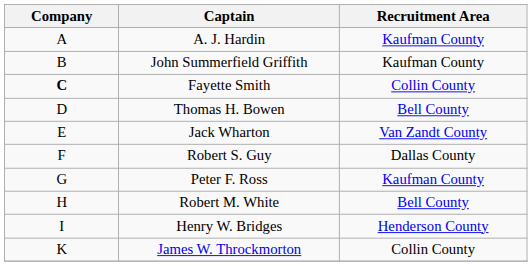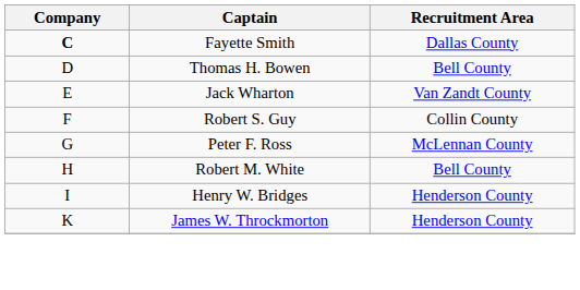- row: A | A. J. Hardin | Kaufman County
- row: B | John Summerfield Griffith | Kaufman County
Fayette Smith | Recruitment Area: Collin County -> Dallas County
Robert S. Guy | Recruitment Area: Dallas County -> Collin County
Peter F. Ross | Recruitment Area: Kaufman County -> McLennan County
James W. Throckmorton | Recruitment Area: Collin County -> Henderson County
